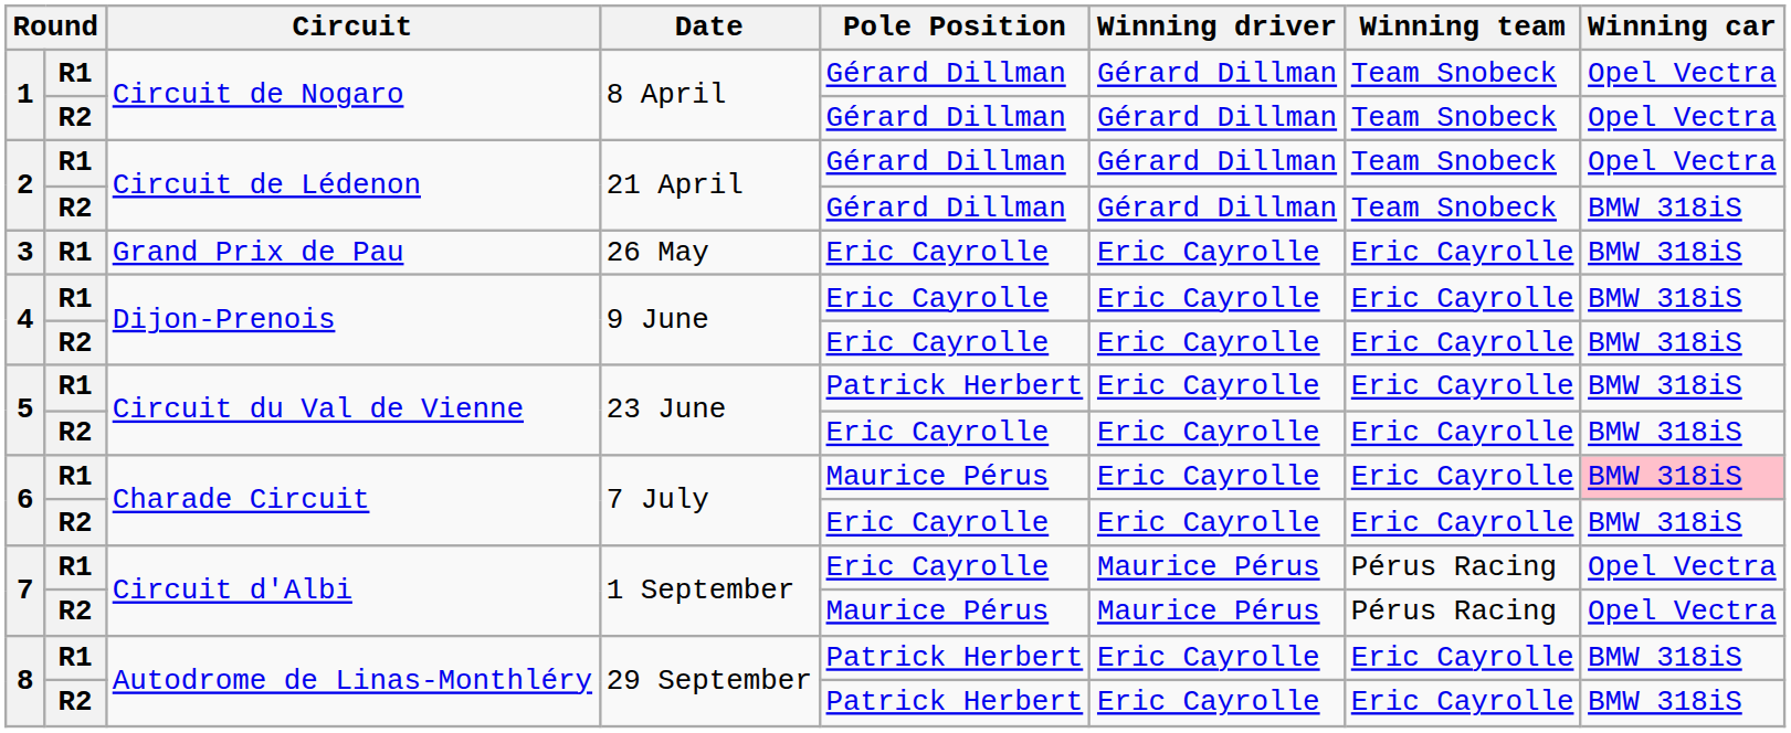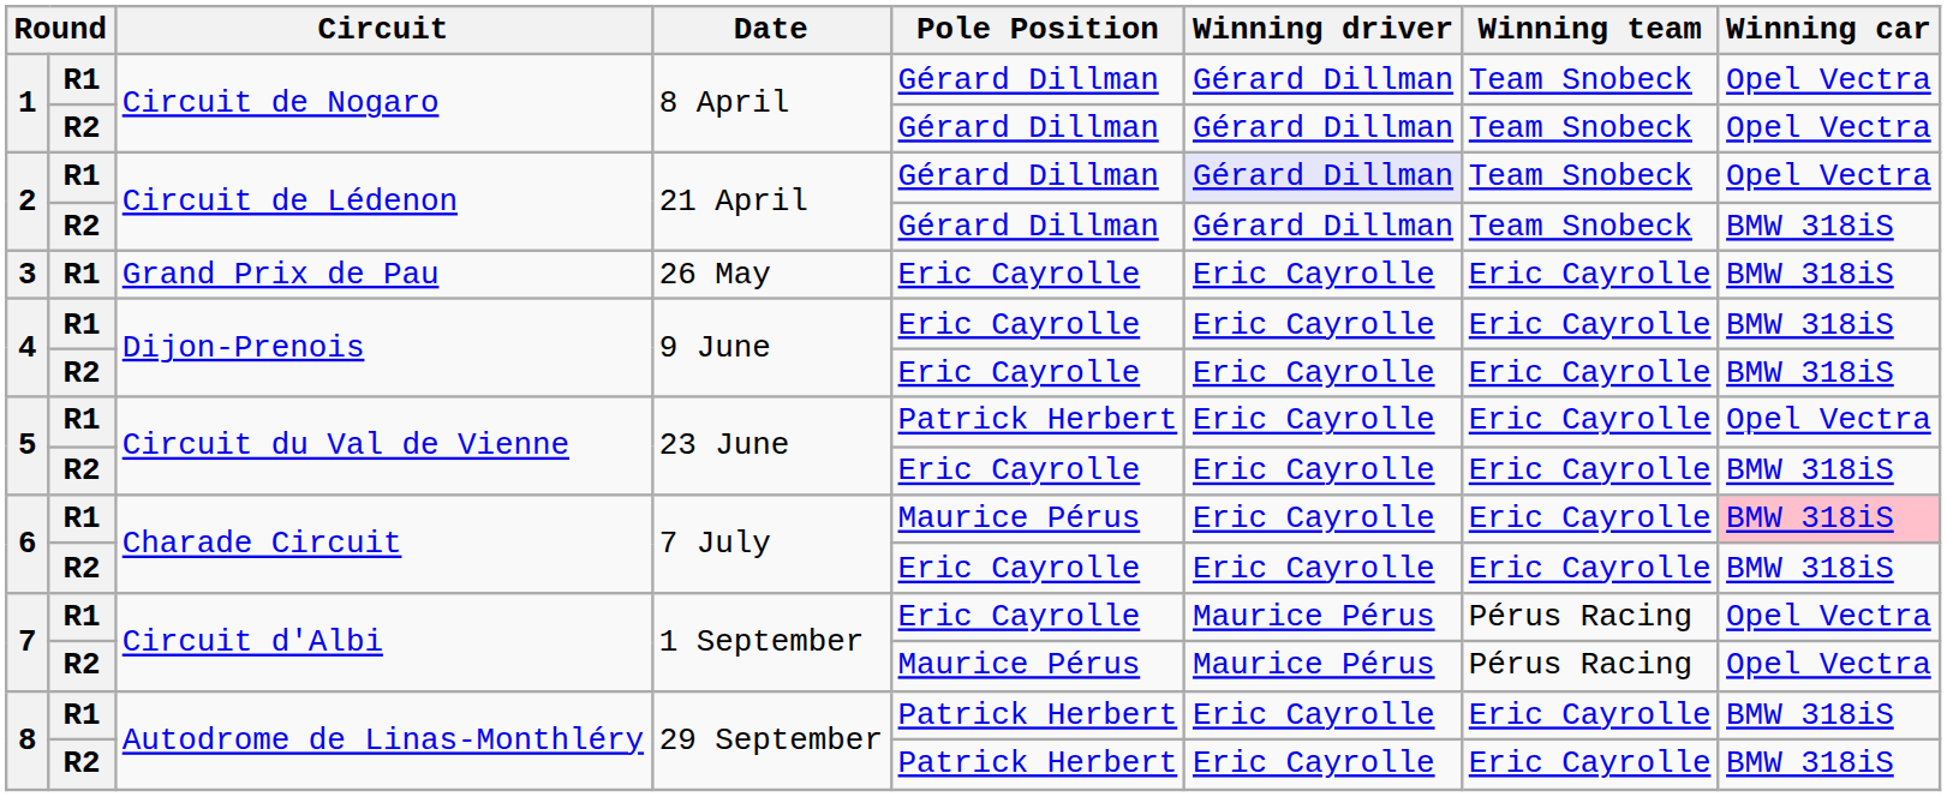2 / R1 | Winning driver: no background -> lavender background
5 / R1 | Winning car: BMW 318iS -> Opel Vectra
